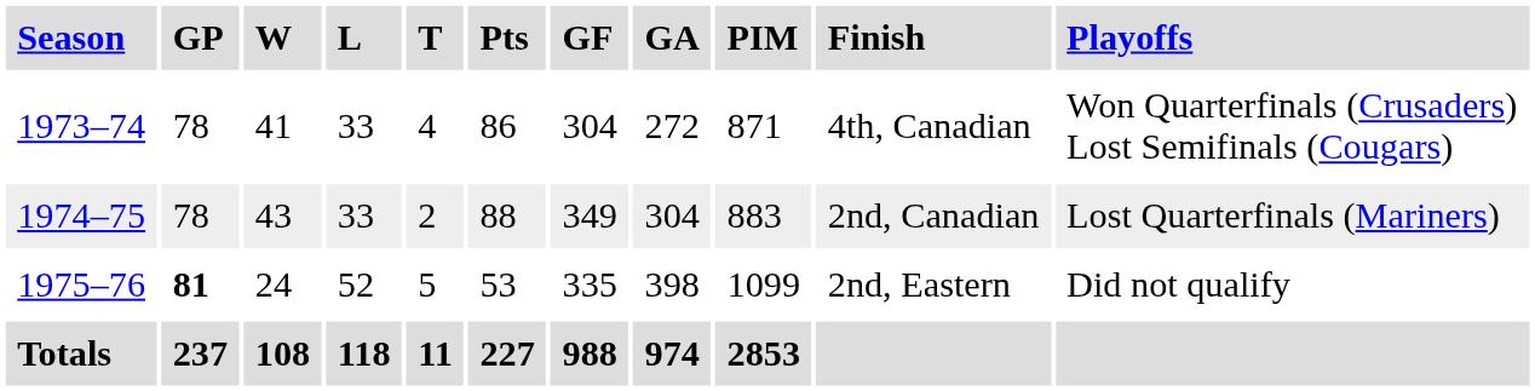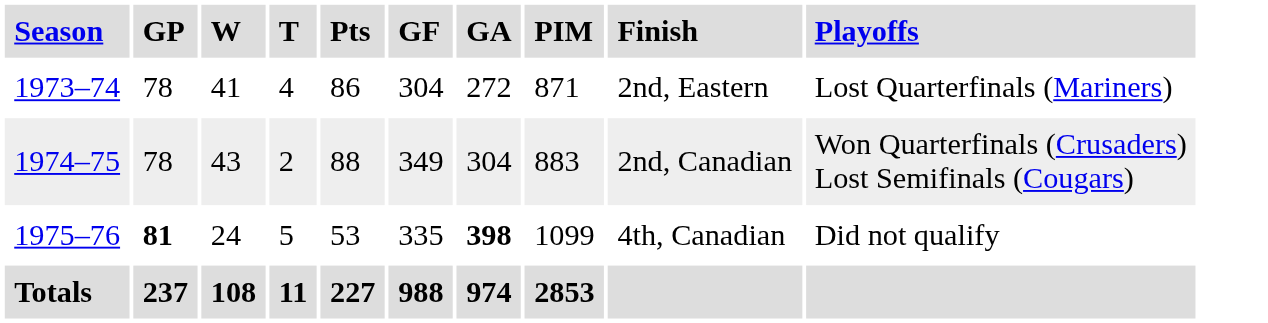- column: L | 33 | 33 | 52 | 118
1973–74 | Finish: 4th, Canadian -> 2nd, Eastern
1973–74 | Playoffs: Won Quarterfinals (Crusaders) Lost Semifinals (Cougars) -> Lost Quarterfinals (Mariners)
1974–75 | Playoffs: Lost Quarterfinals (Mariners) -> Won Quarterfinals (Crusaders) Lost Semifinals (Cougars)
1975–76 | GA: normal -> bold
1975–76 | Finish: 2nd, Eastern -> 4th, Canadian
